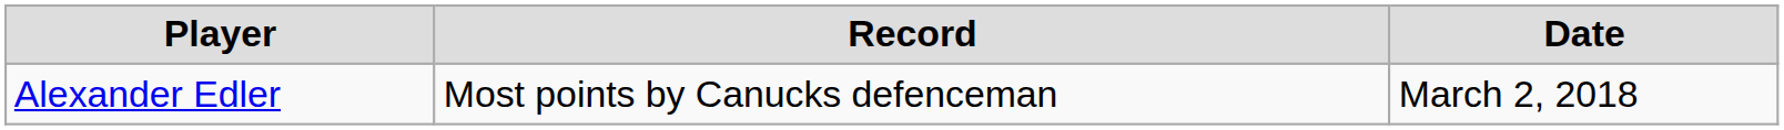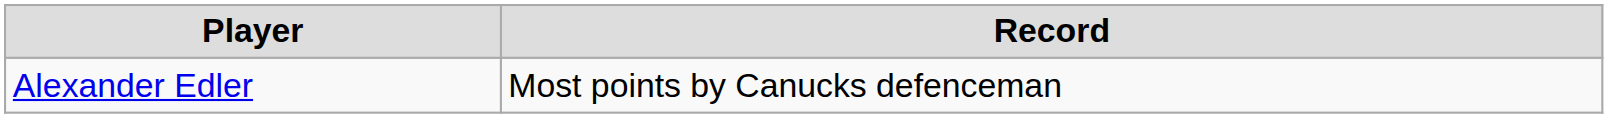- column: Date | March 2, 2018
